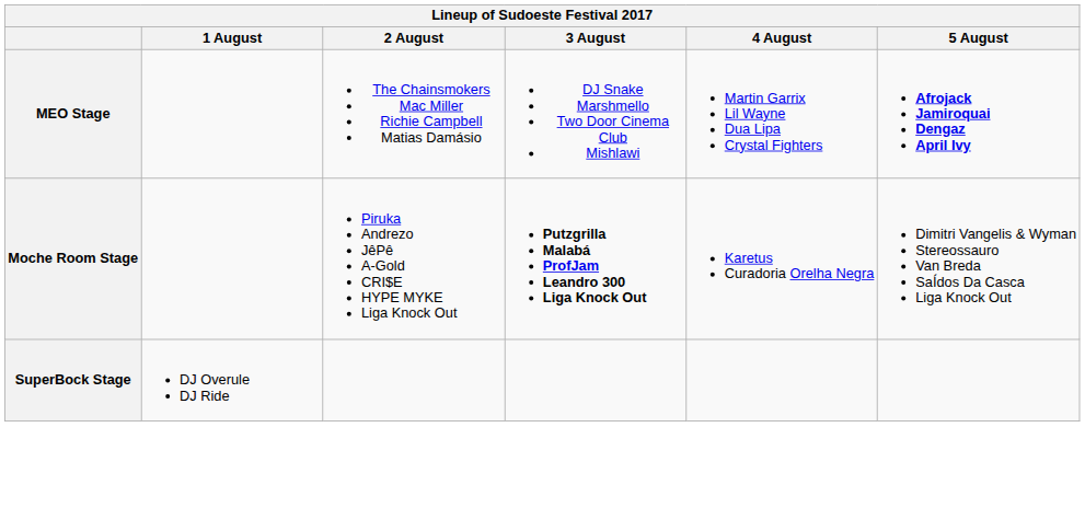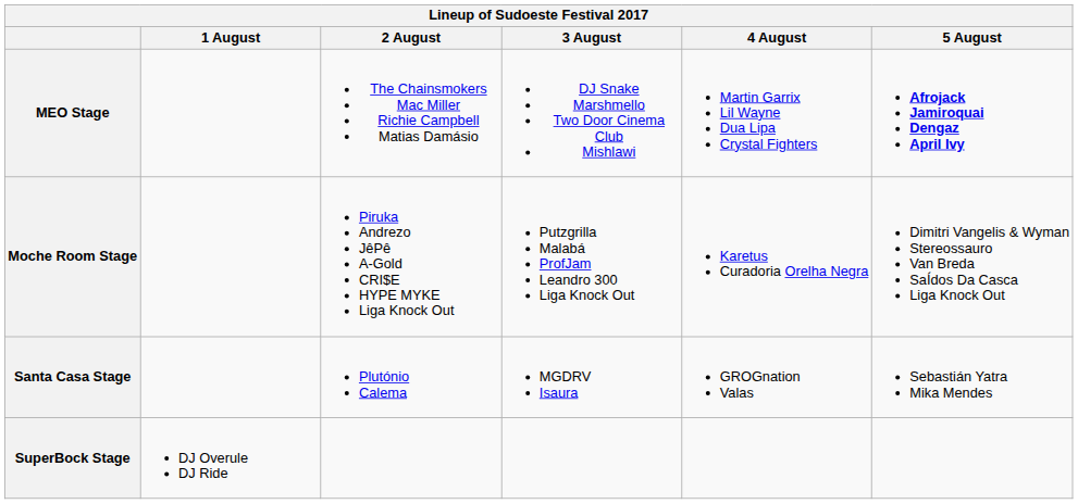Moche Room Stage | 3 August: bold -> normal
+ row: Santa Casa Stage | Plutónio Calema | MGDRV Isaura | GROGnation Valas | Sebastián Yatra Mika Mendes
